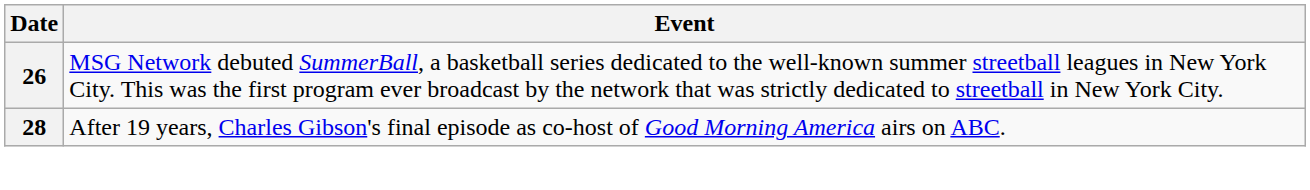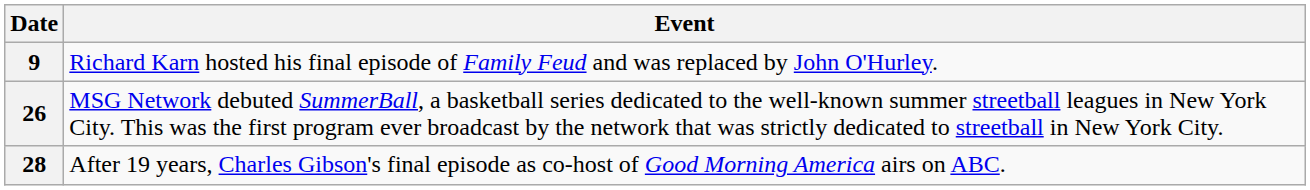+ row: 9 | Richard Karn hosted his final episode of Family Feud and was replaced by John O'Hurley.
